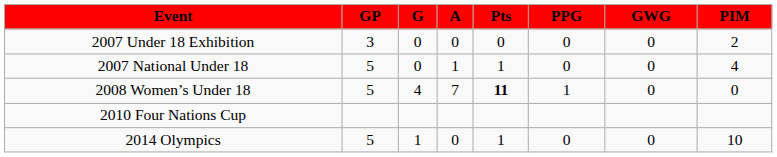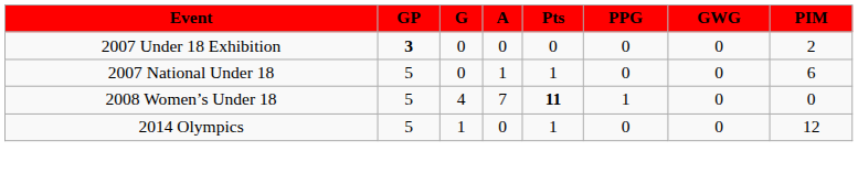2007 Under 18 Exhibition | GP: normal -> bold
2007 National Under 18 | PIM: 4 -> 6
- row: 2010 Four Nations Cup
2014 Olympics | PIM: 10 -> 12
